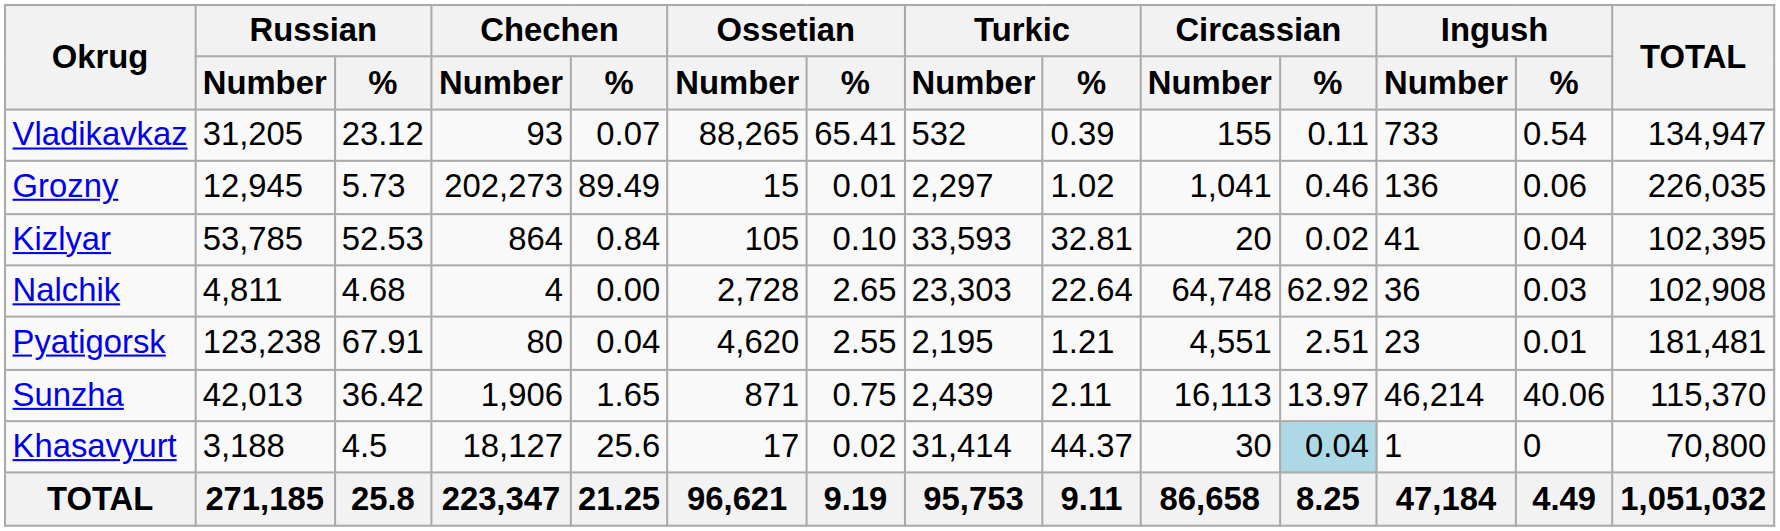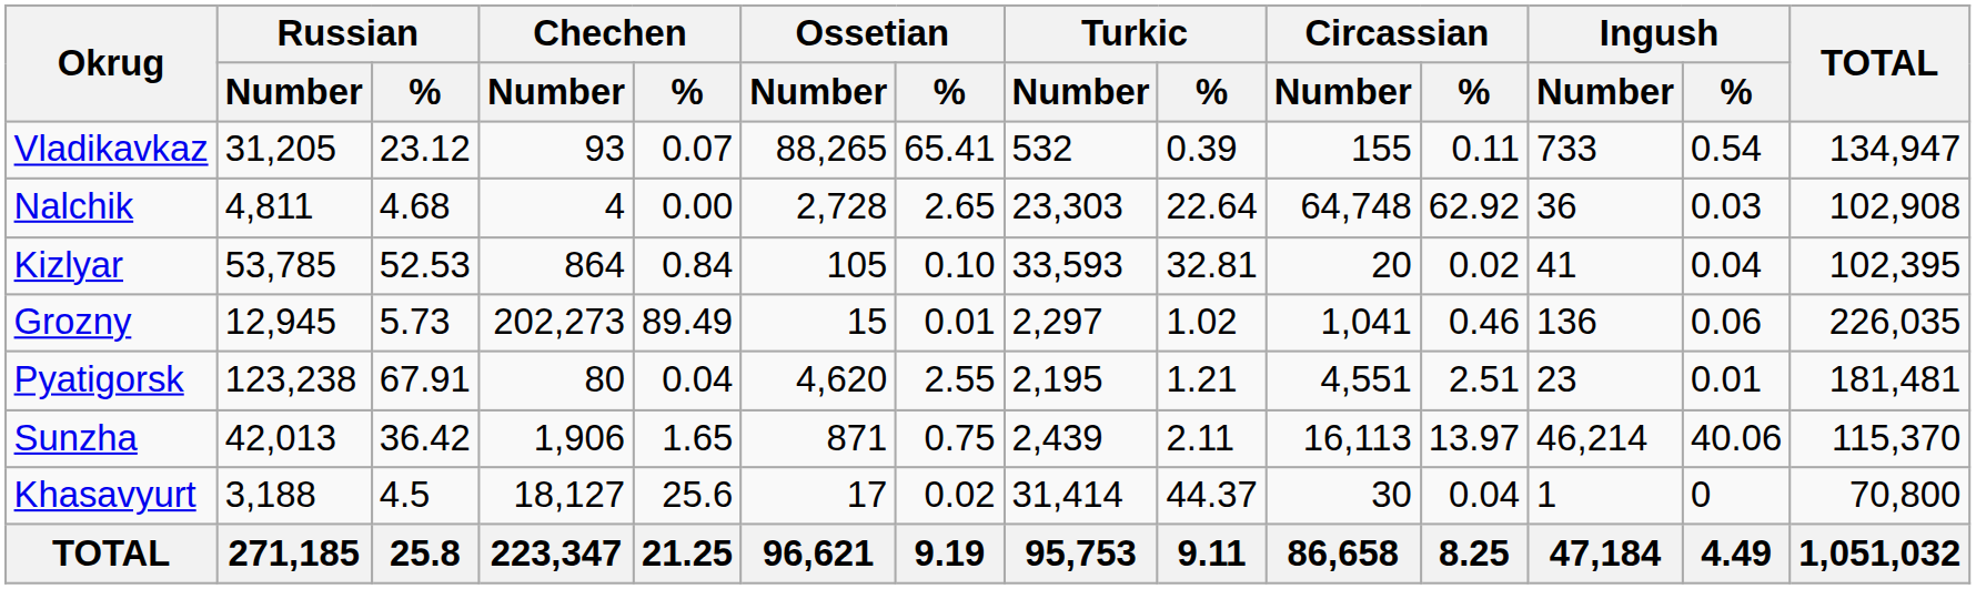rows swapped: Grozny <-> Nalchik
Khasavyurt | Circassian / %: lightblue background -> no background
